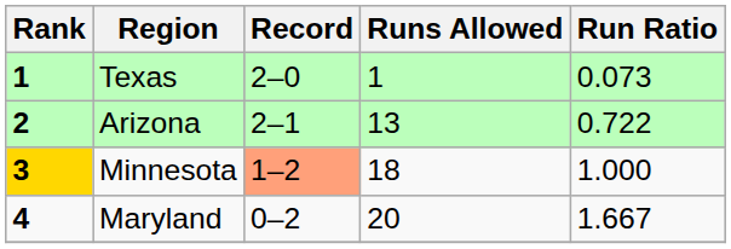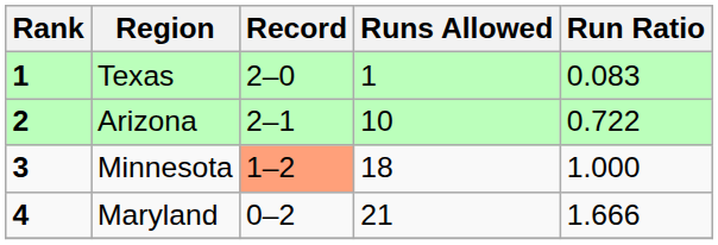Texas | Run Ratio: 0.073 -> 0.083
Arizona | Runs Allowed: 13 -> 10
Minnesota | Rank: gold background -> no background
Maryland | Runs Allowed: 20 -> 21
Maryland | Run Ratio: 1.667 -> 1.666
